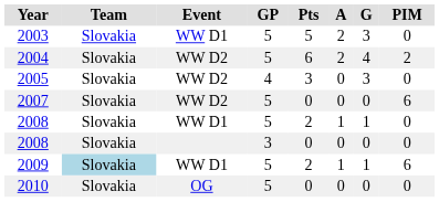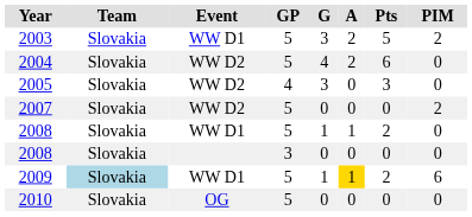columns swapped: G <-> Pts
2003 | PIM: 0 -> 2
2004 | PIM: 2 -> 0
2007 | PIM: 6 -> 2
2009 | A: no background -> gold background
